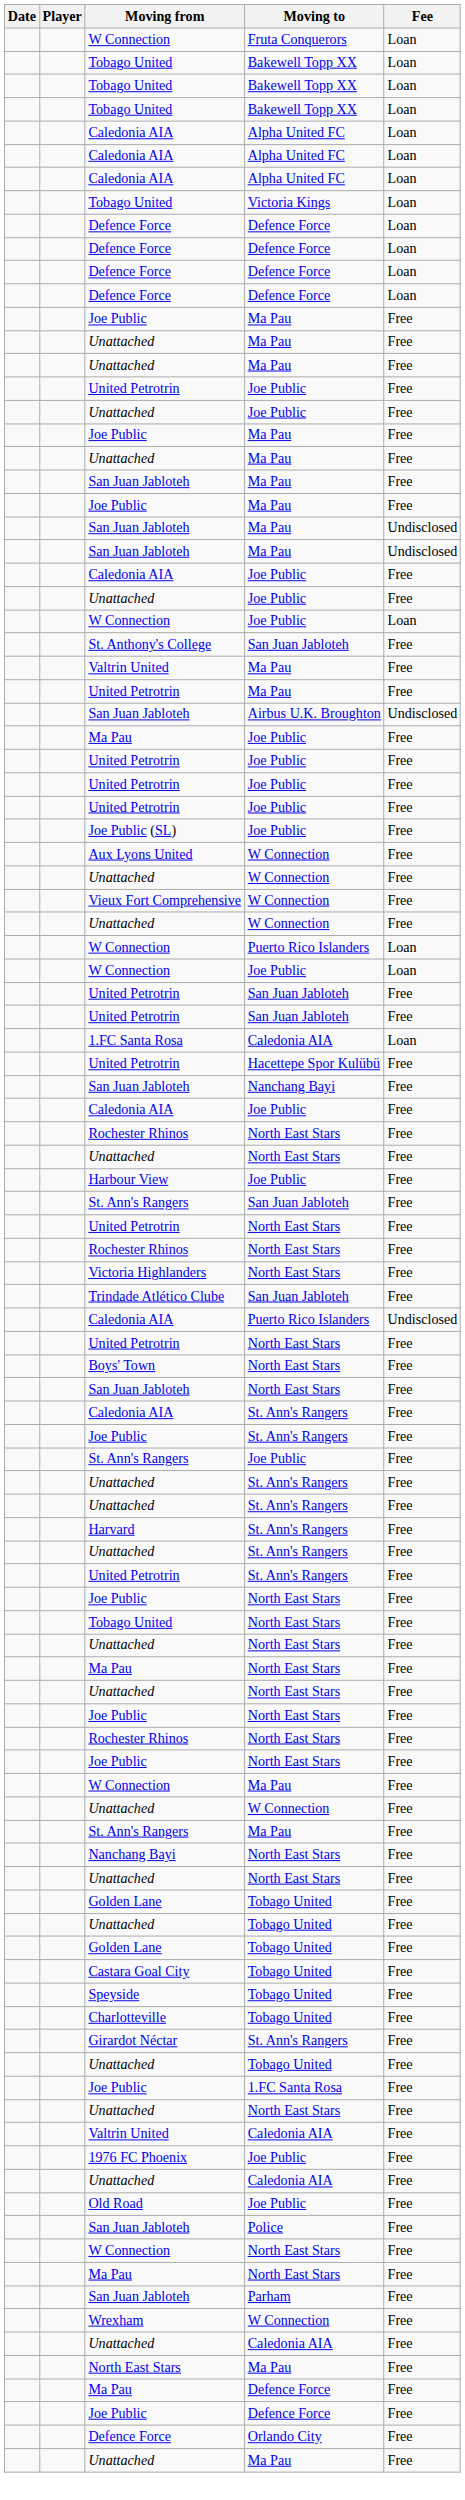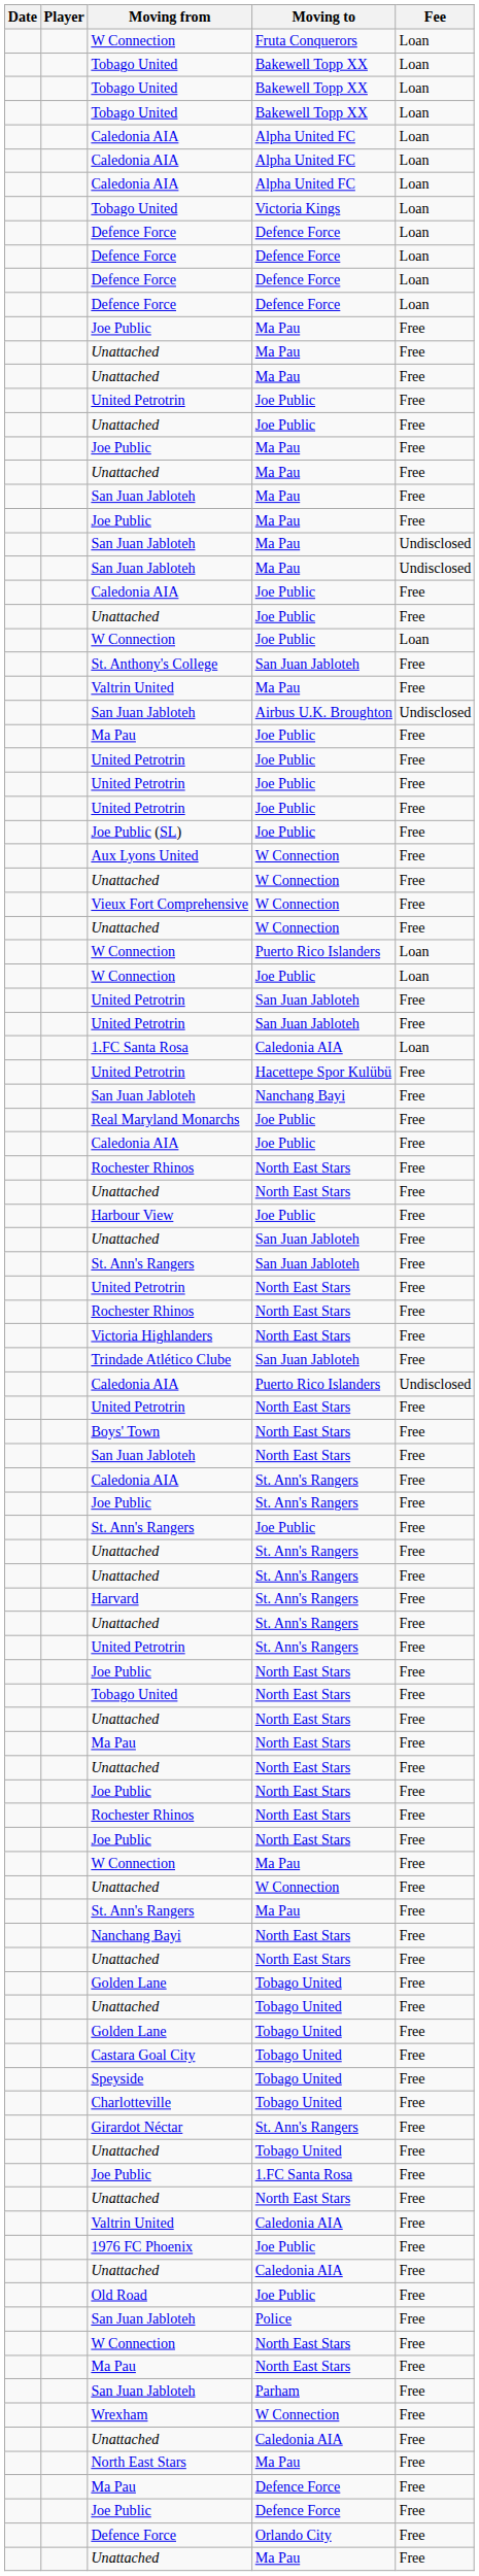- row: United Petrotrin | Ma Pau | Free
+ row: Real Maryland Monarchs | Joe Public | Free
+ row: Unattached | San Juan Jabloteh | Free
